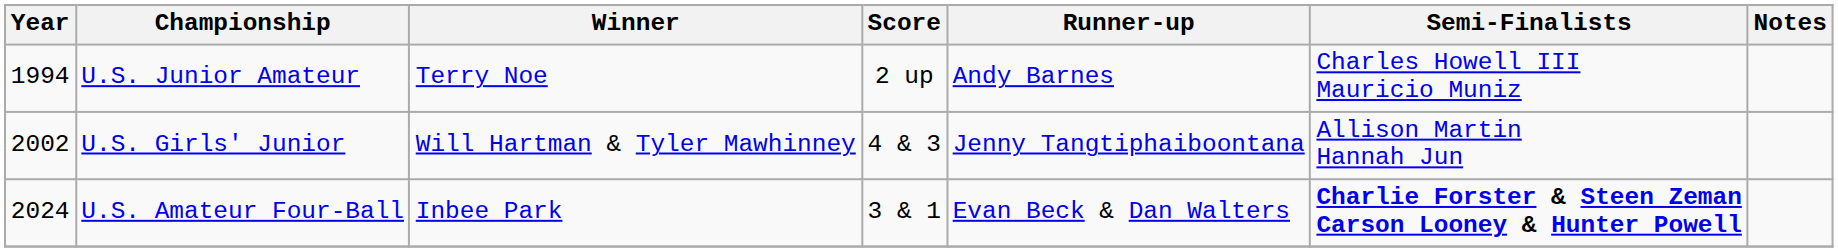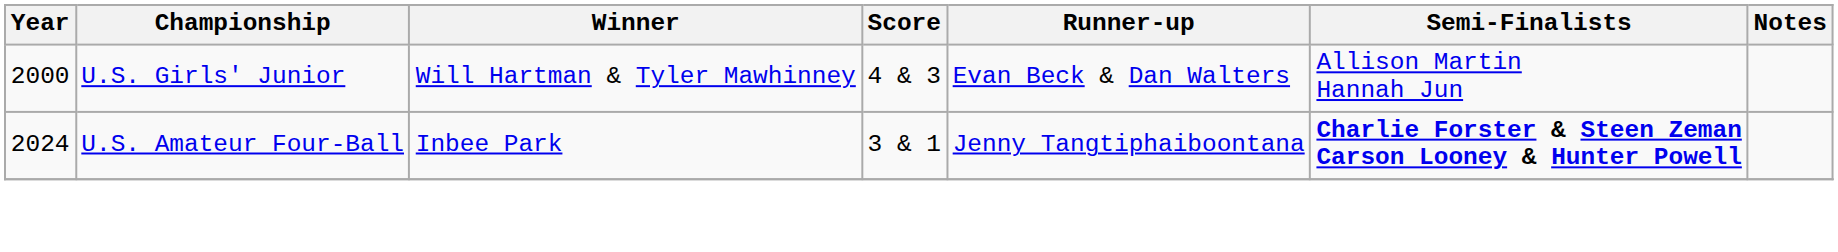- row: 1994 | U.S. Junior Amateur | Terry Noe | 2 up | Andy Barnes | Charles Howell III Mauricio Muniz
U.S. Girls' Junior | Year: 2002 -> 2000
U.S. Girls' Junior | Runner-up: Jenny Tangtiphaiboontana -> Evan Beck & Dan Walters
U.S. Amateur Four-Ball | Runner-up: Evan Beck & Dan Walters -> Jenny Tangtiphaiboontana
